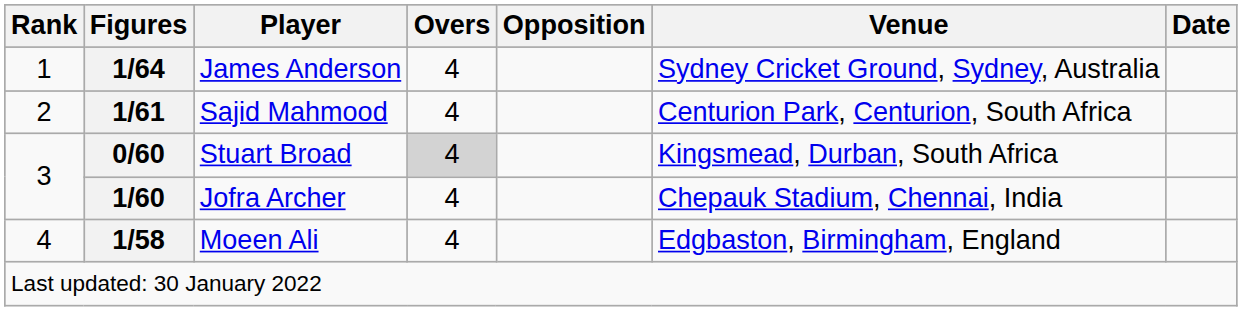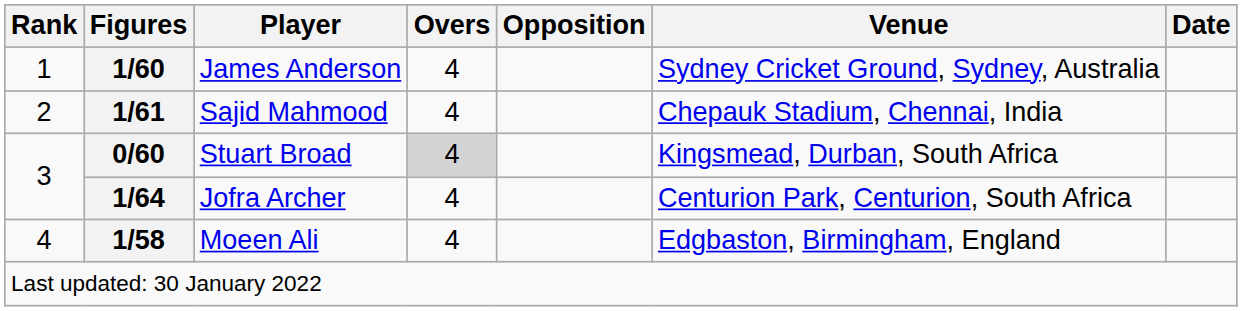James Anderson | Figures: 1/64 -> 1/60
Sajid Mahmood | Venue: Centurion Park, Centurion, South Africa -> Chepauk Stadium, Chennai, India
Jofra Archer | Figures: 1/60 -> 1/64
Jofra Archer | Venue: Chepauk Stadium, Chennai, India -> Centurion Park, Centurion, South Africa
